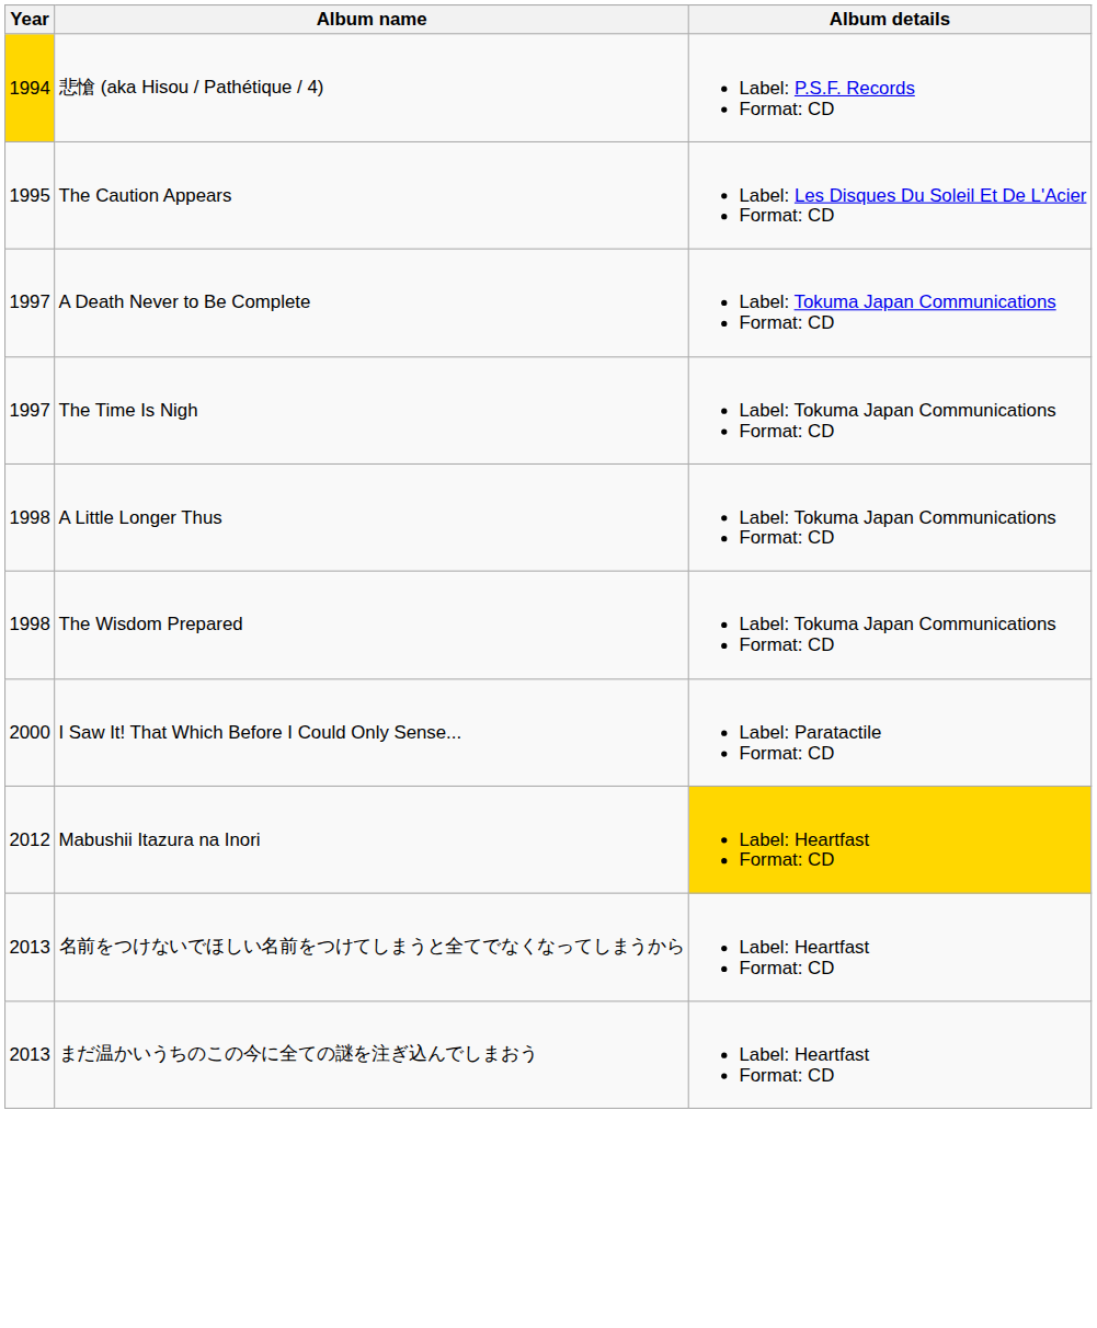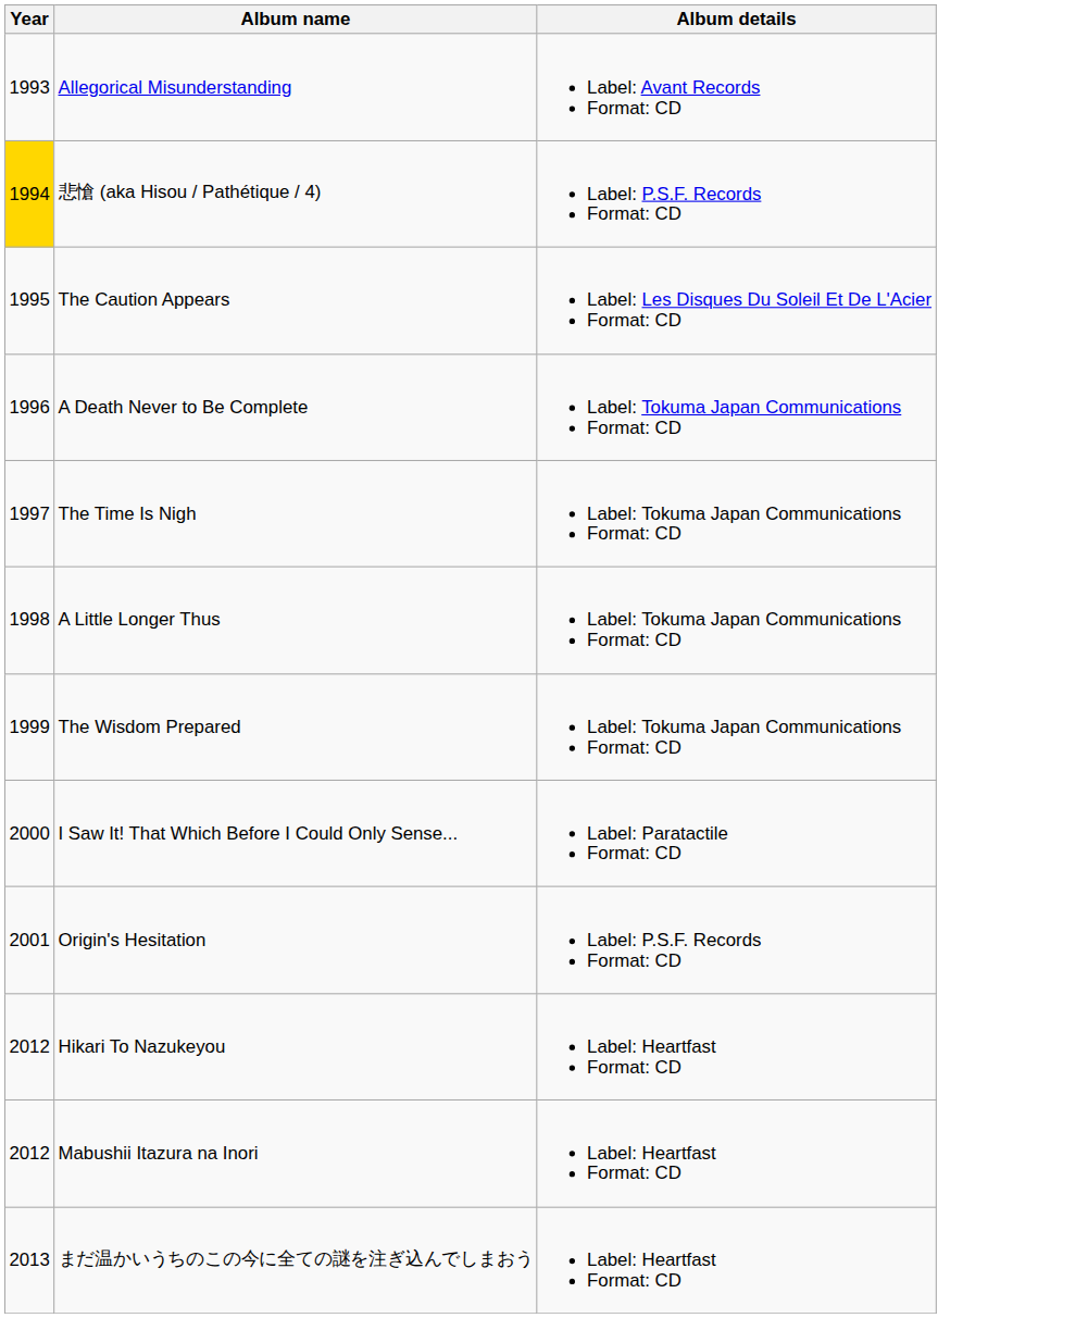+ row: 1993 | Allegorical Misunderstanding | Label: Avant Records Format: CD
A Death Never to Be Complete | Year: 1997 -> 1996
The Wisdom Prepared | Year: 1998 -> 1999
+ row: 2001 | Origin's Hesitation | Label: P.S.F. Records Format: CD
+ row: 2012 | Hikari To Nazukeyou | Label: Heartfast Format: CD
Mabushii Itazura na Inori | Album details: gold background -> no background
- row: 2013 | 名前をつけないでほしい名前をつけてしまうと全てでなくなってしまうから | Label: Heartfast Format: CD
